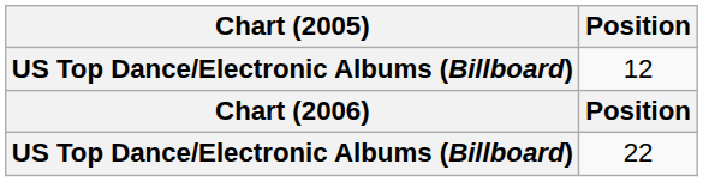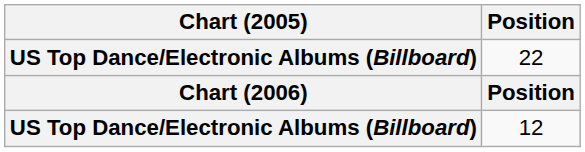rows swapped: 12 <-> 22
